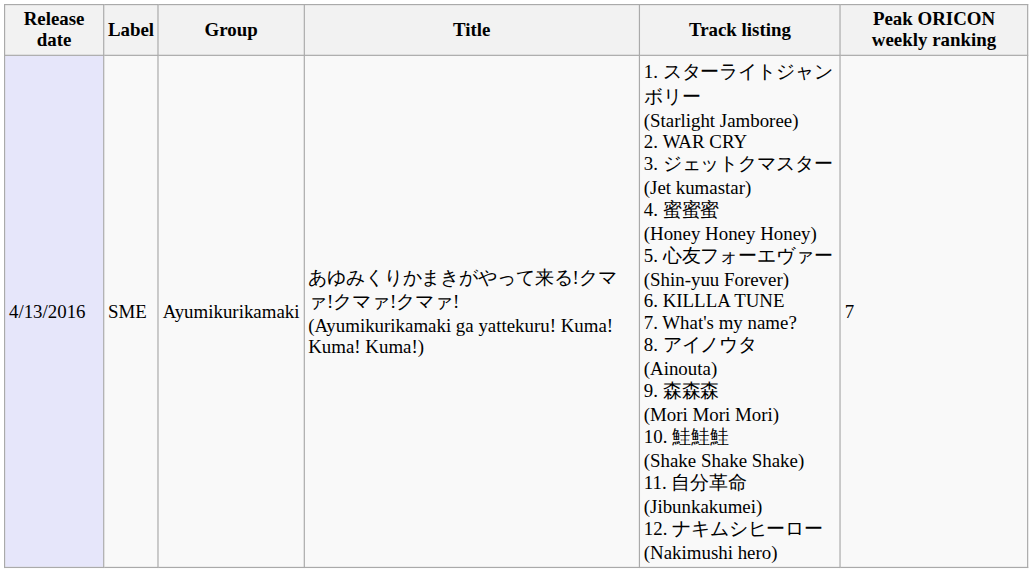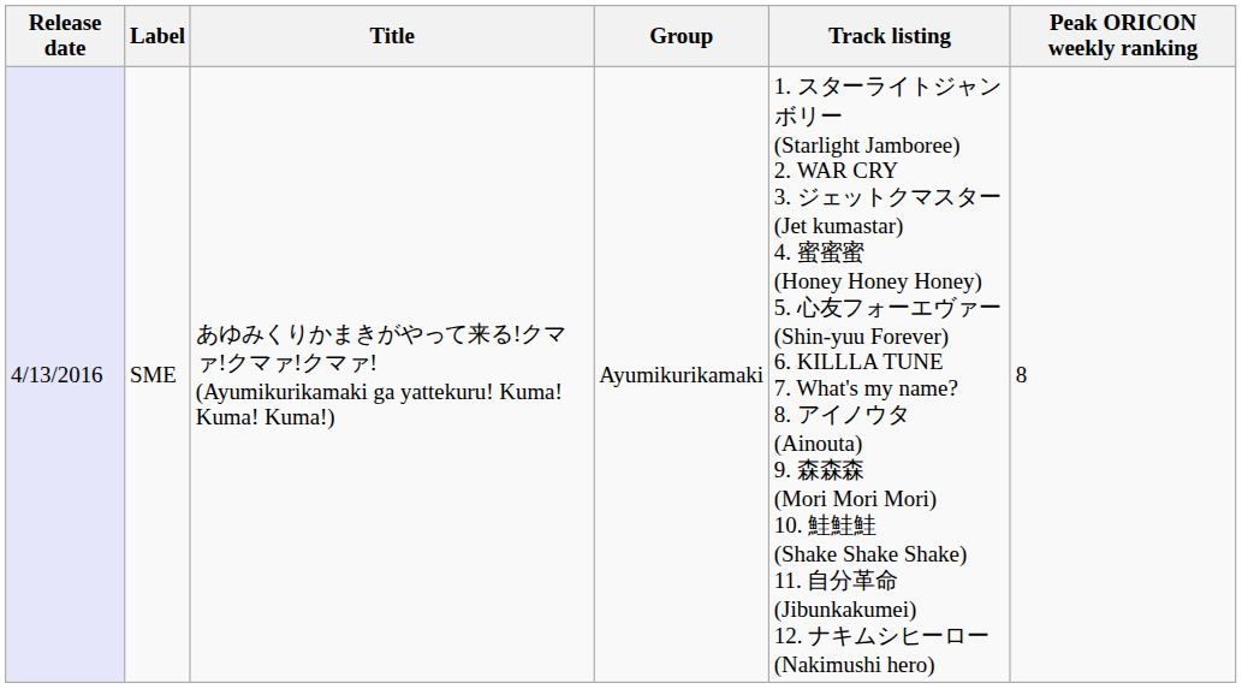columns swapped: Title <-> Group
SME | Peak ORICON weekly ranking: 7 -> 8
